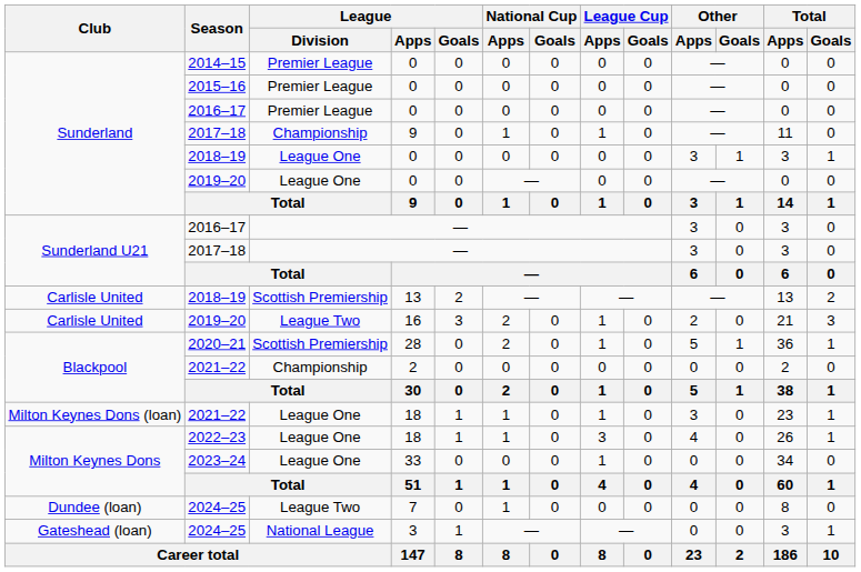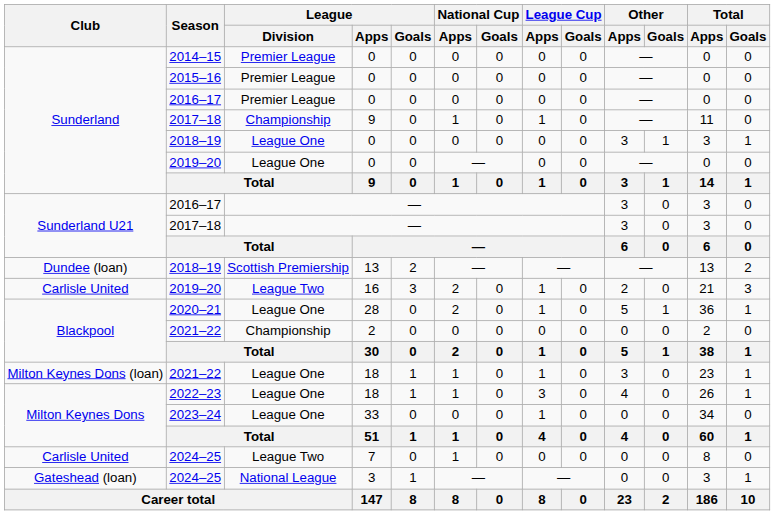2018–19 / 13 | Club: Carlisle United -> Dundee (loan)
2020–21 | League / Division: Scottish Premiership -> League One
2024–25 / 7 | Club: Dundee (loan) -> Carlisle United
